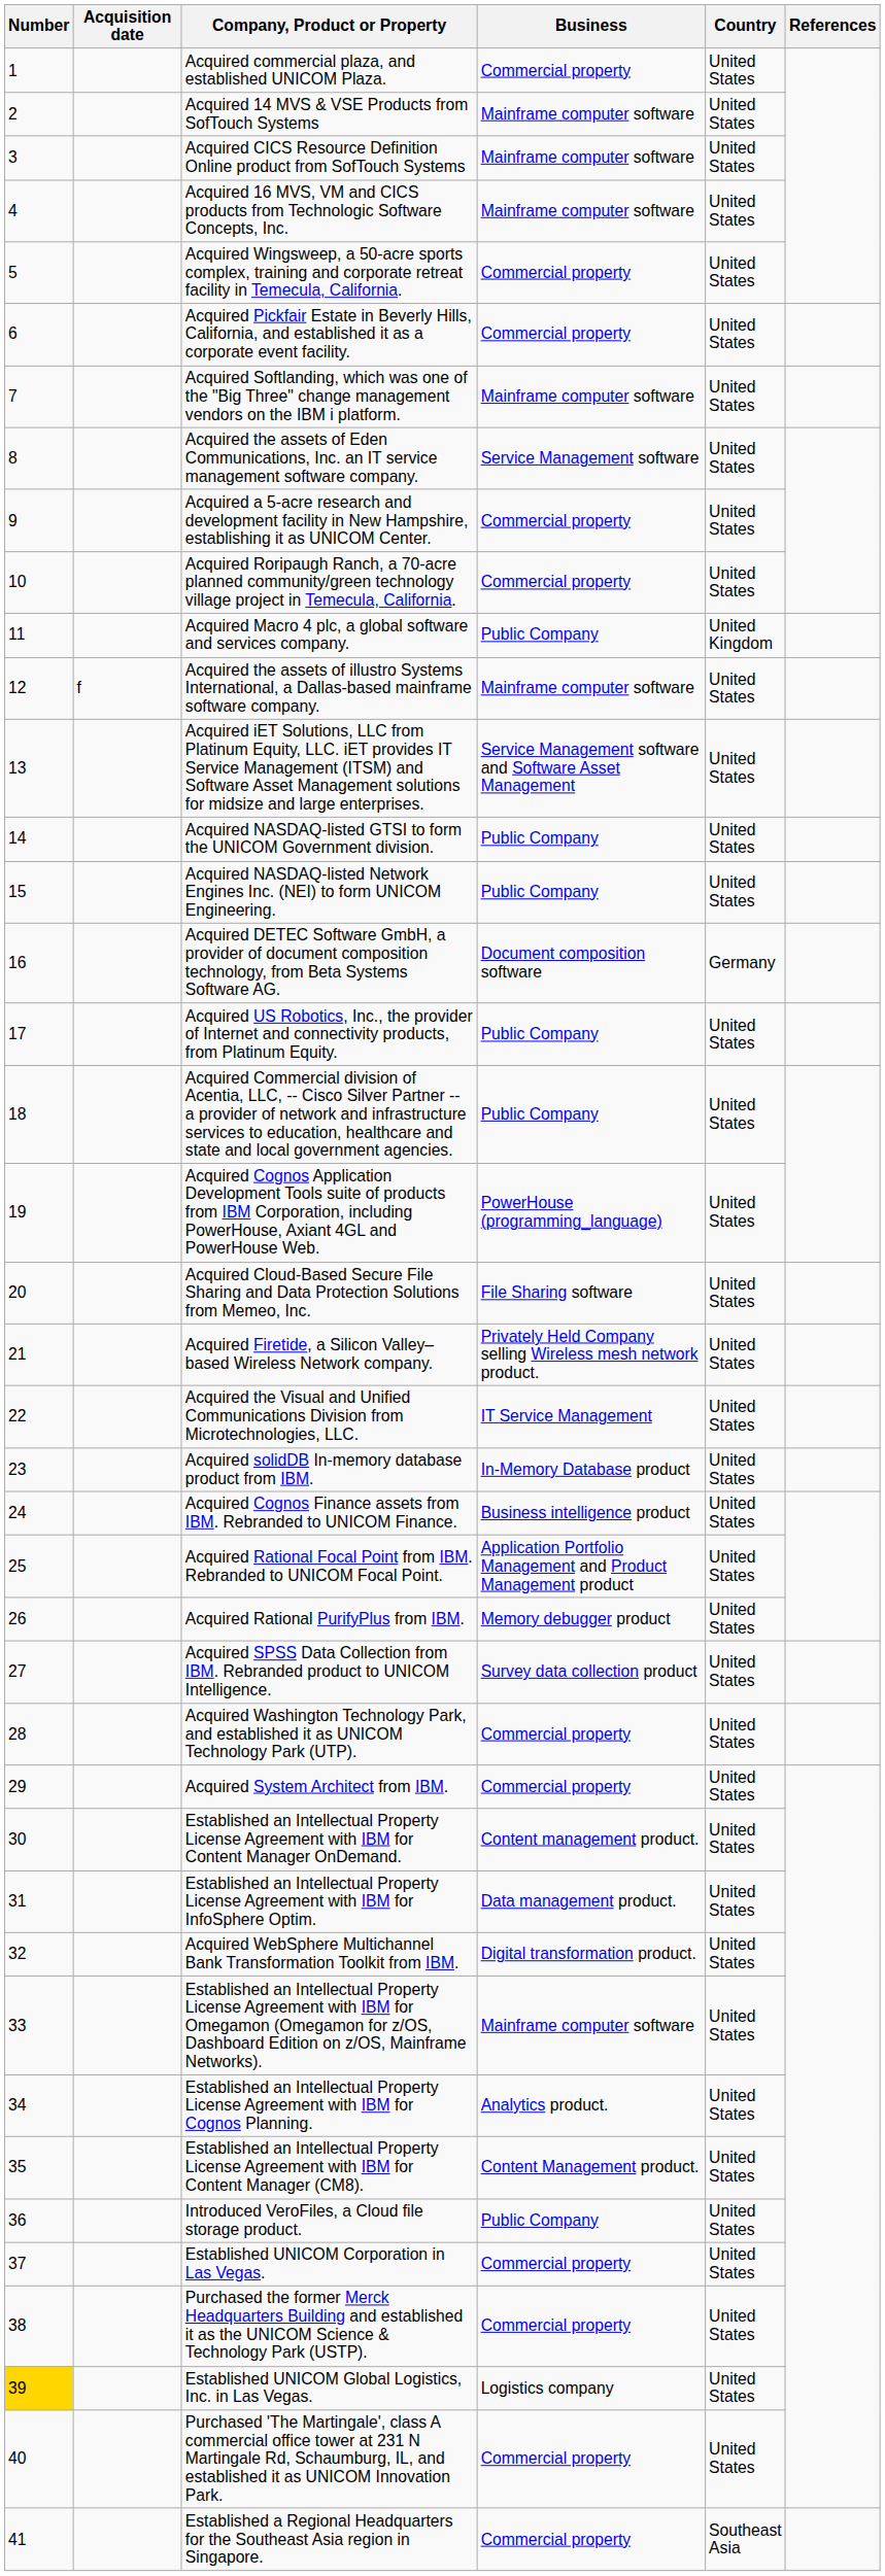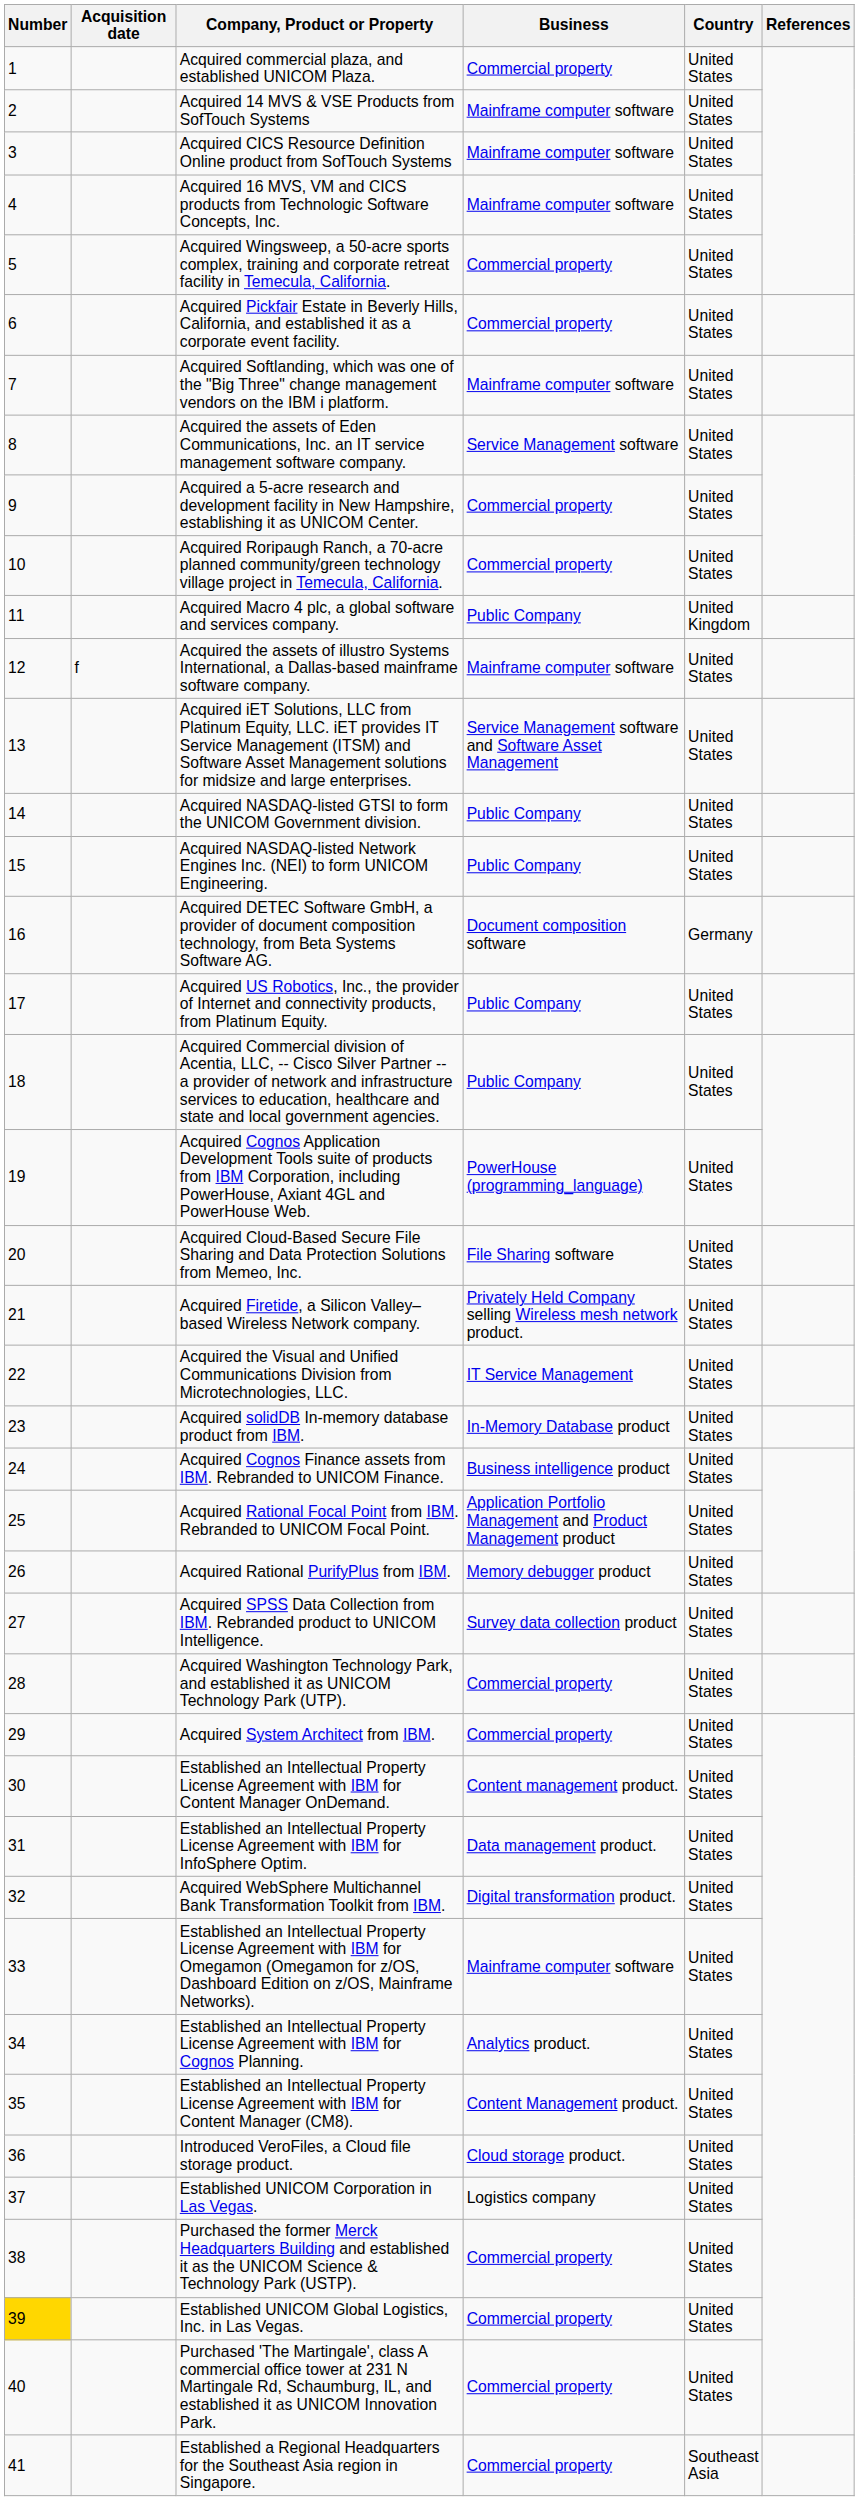Introduced VeroFiles, a Cloud file storage product. | Business: Public Company -> Cloud storage product.
Established UNICOM Corporation in Las Vegas. | Business: Commercial property -> Logistics company
Established UNICOM Global Logistics, Inc. in Las Vegas. | Business: Logistics company -> Commercial property
